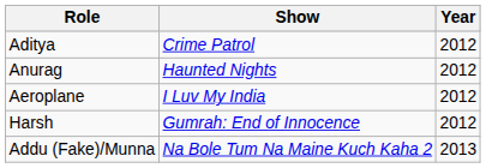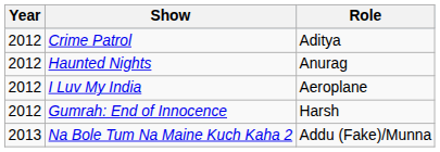columns swapped: Year <-> Role
